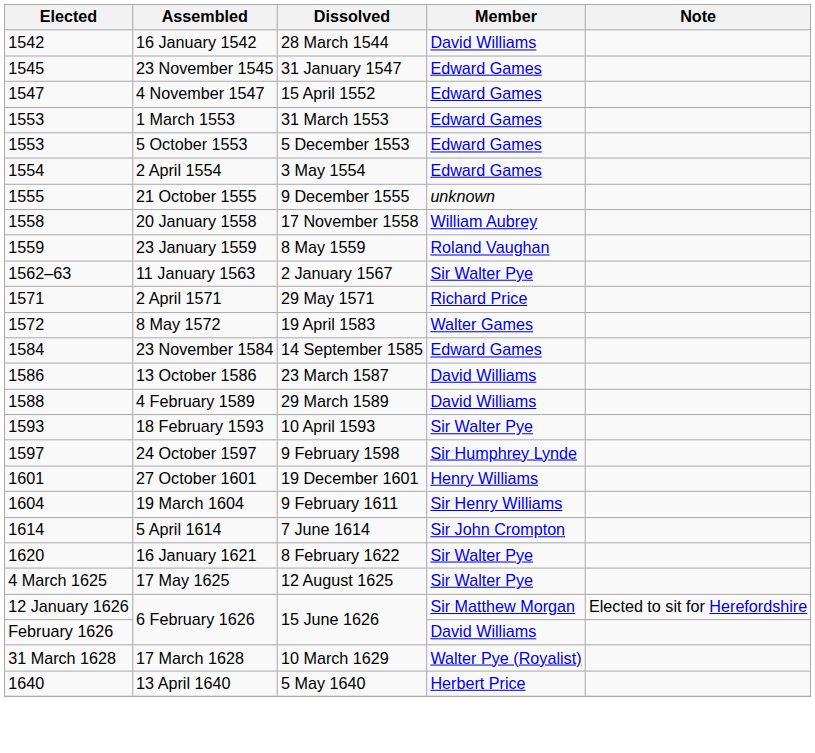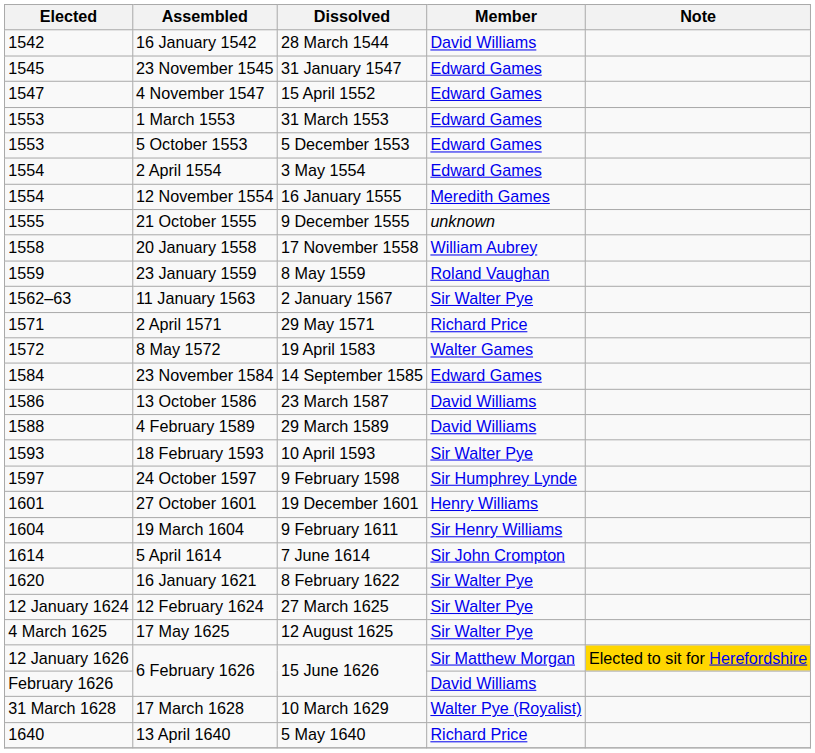+ row: 1554 | 12 November 1554 | 16 January 1555 | Meredith Games
+ row: 12 January 1624 | 12 February 1624 | 27 March 1625 | Sir Walter Pye
12 January 1626 / 6 February 1626 | Note: no background -> gold background
13 April 1640 | Member: Herbert Price -> Richard Price
